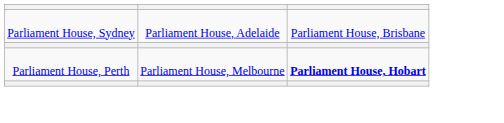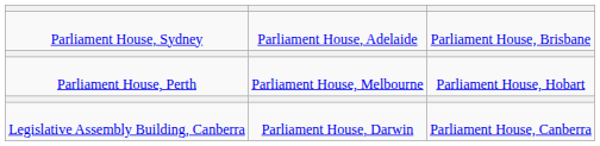Parliament House, Perth | column 3: bold -> normal
+ row: Legislative Assembly Building, Canberra | Parliament House, Darwin | Parliament House, Canberra
